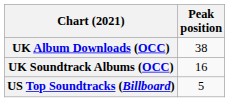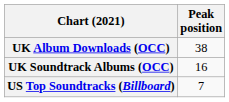US Top Soundtracks (Billboard) | Peak position: 5 -> 7
